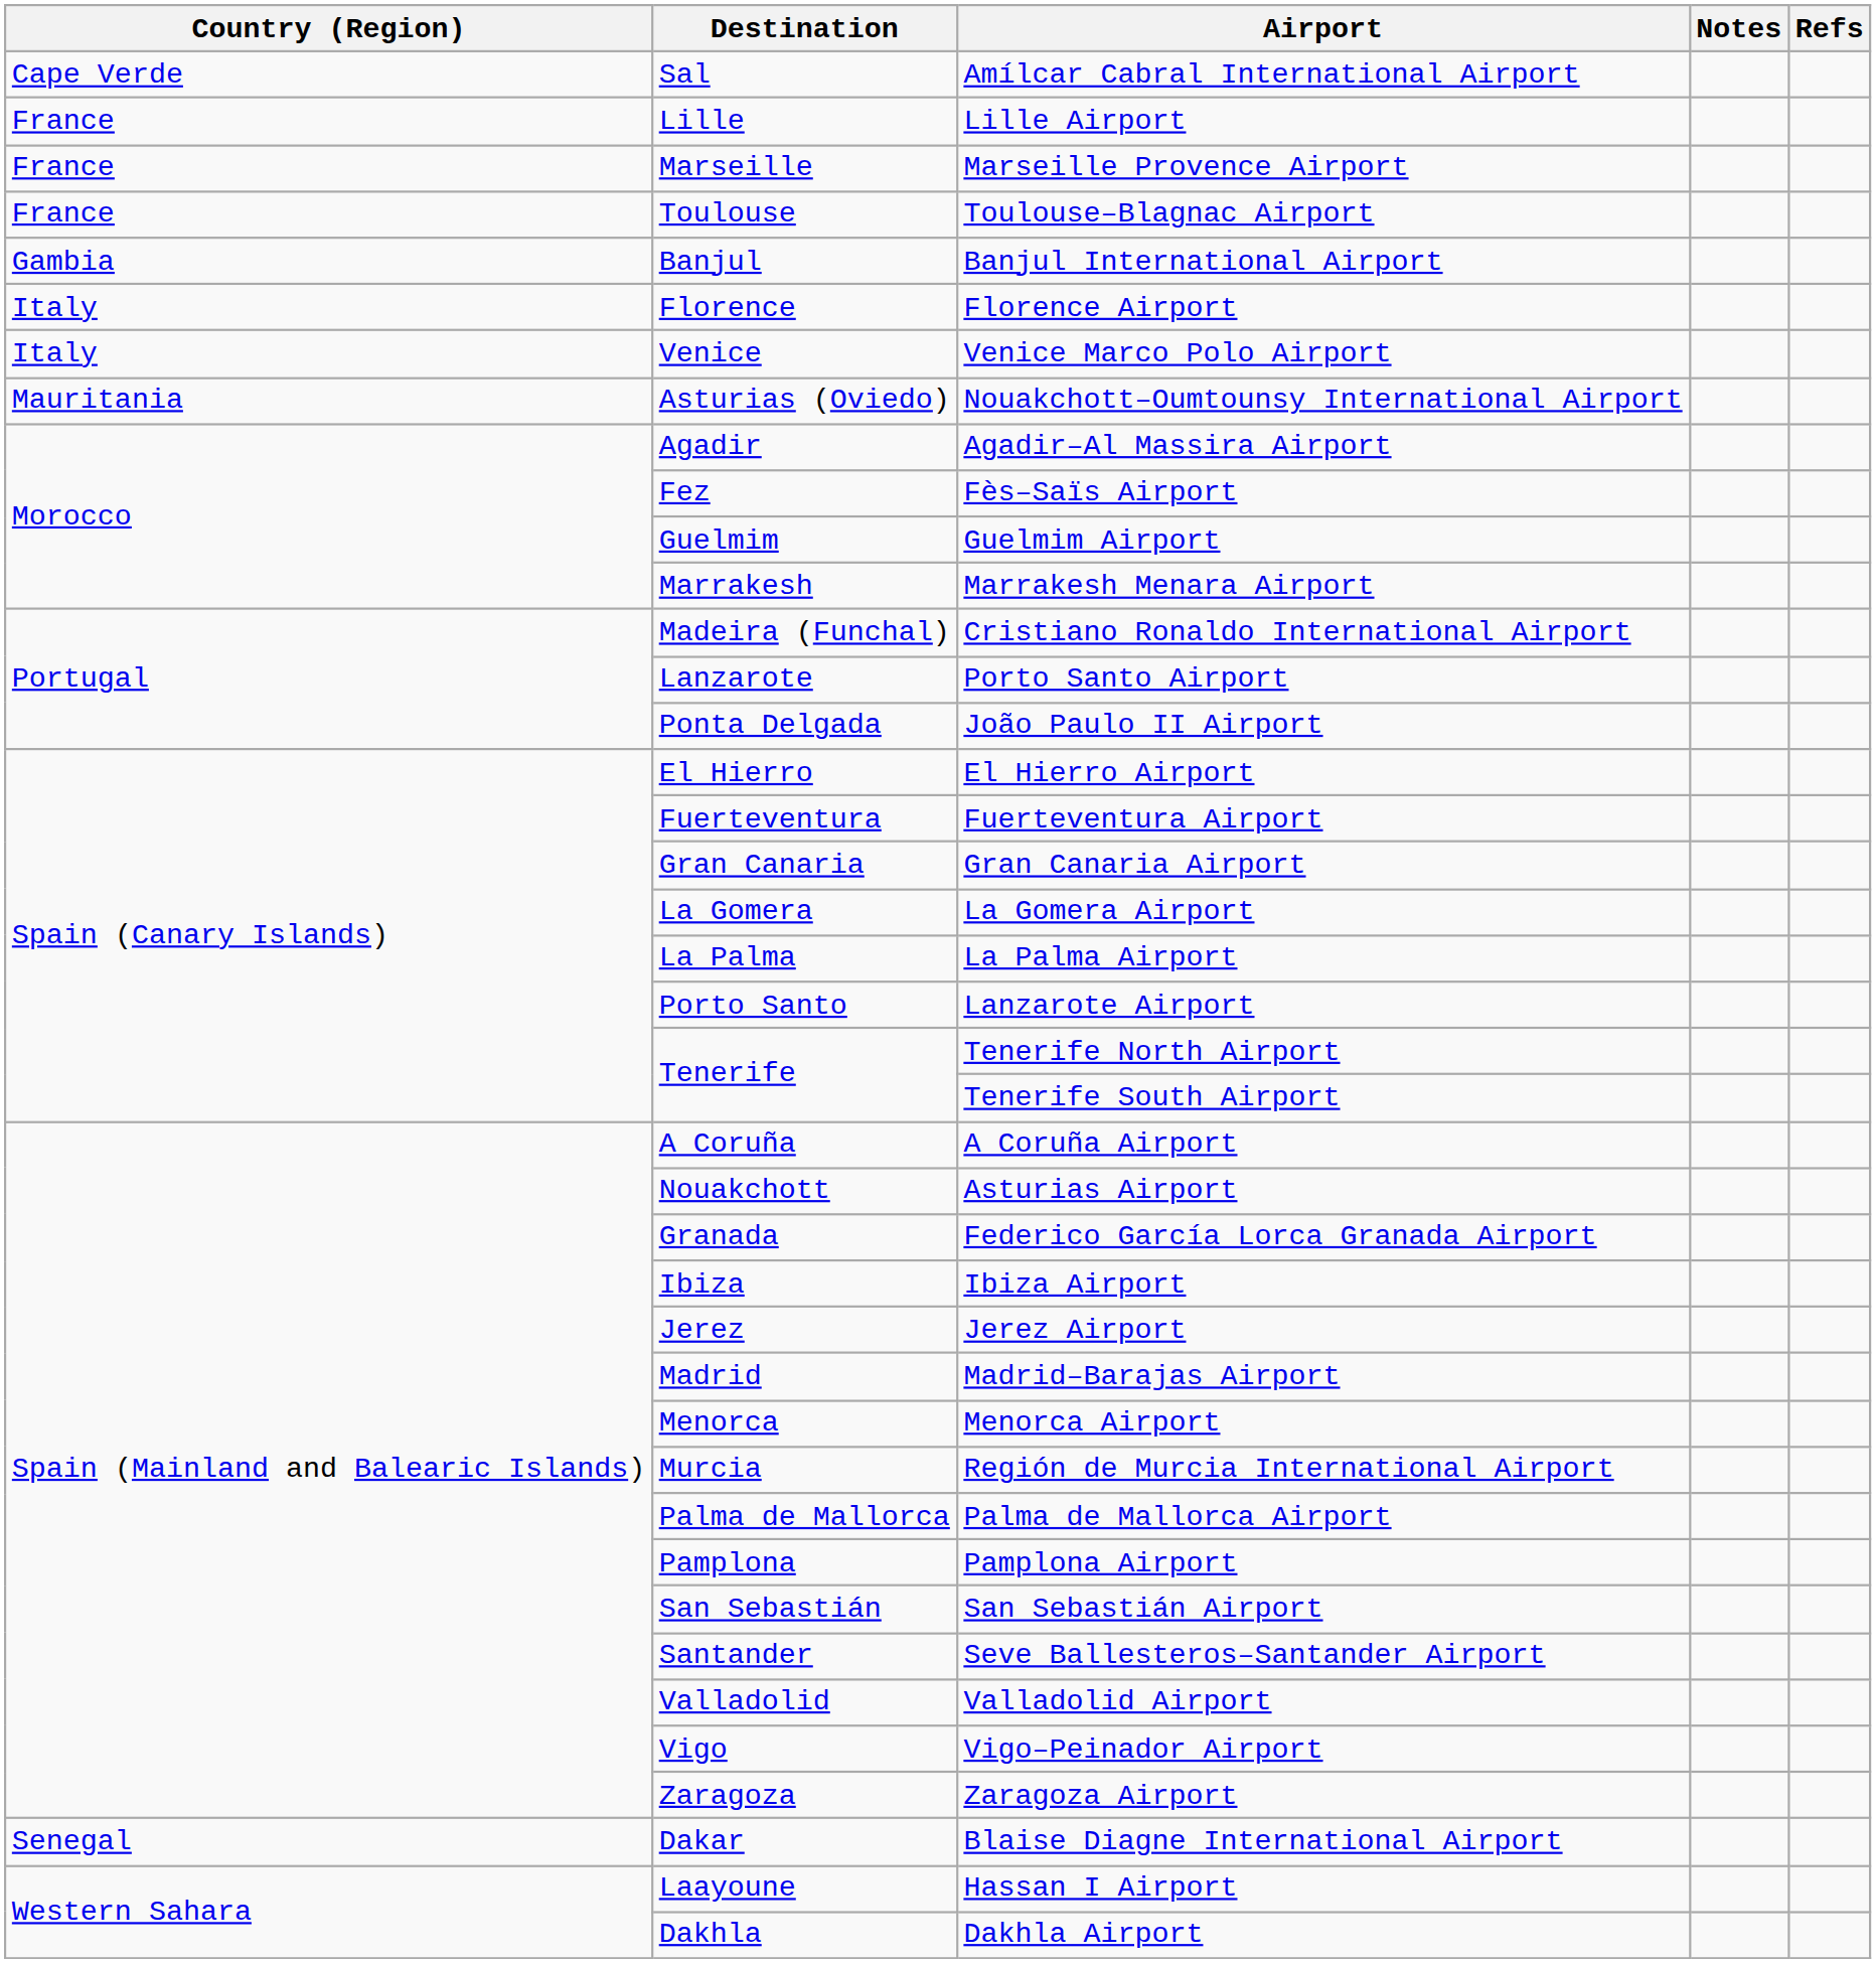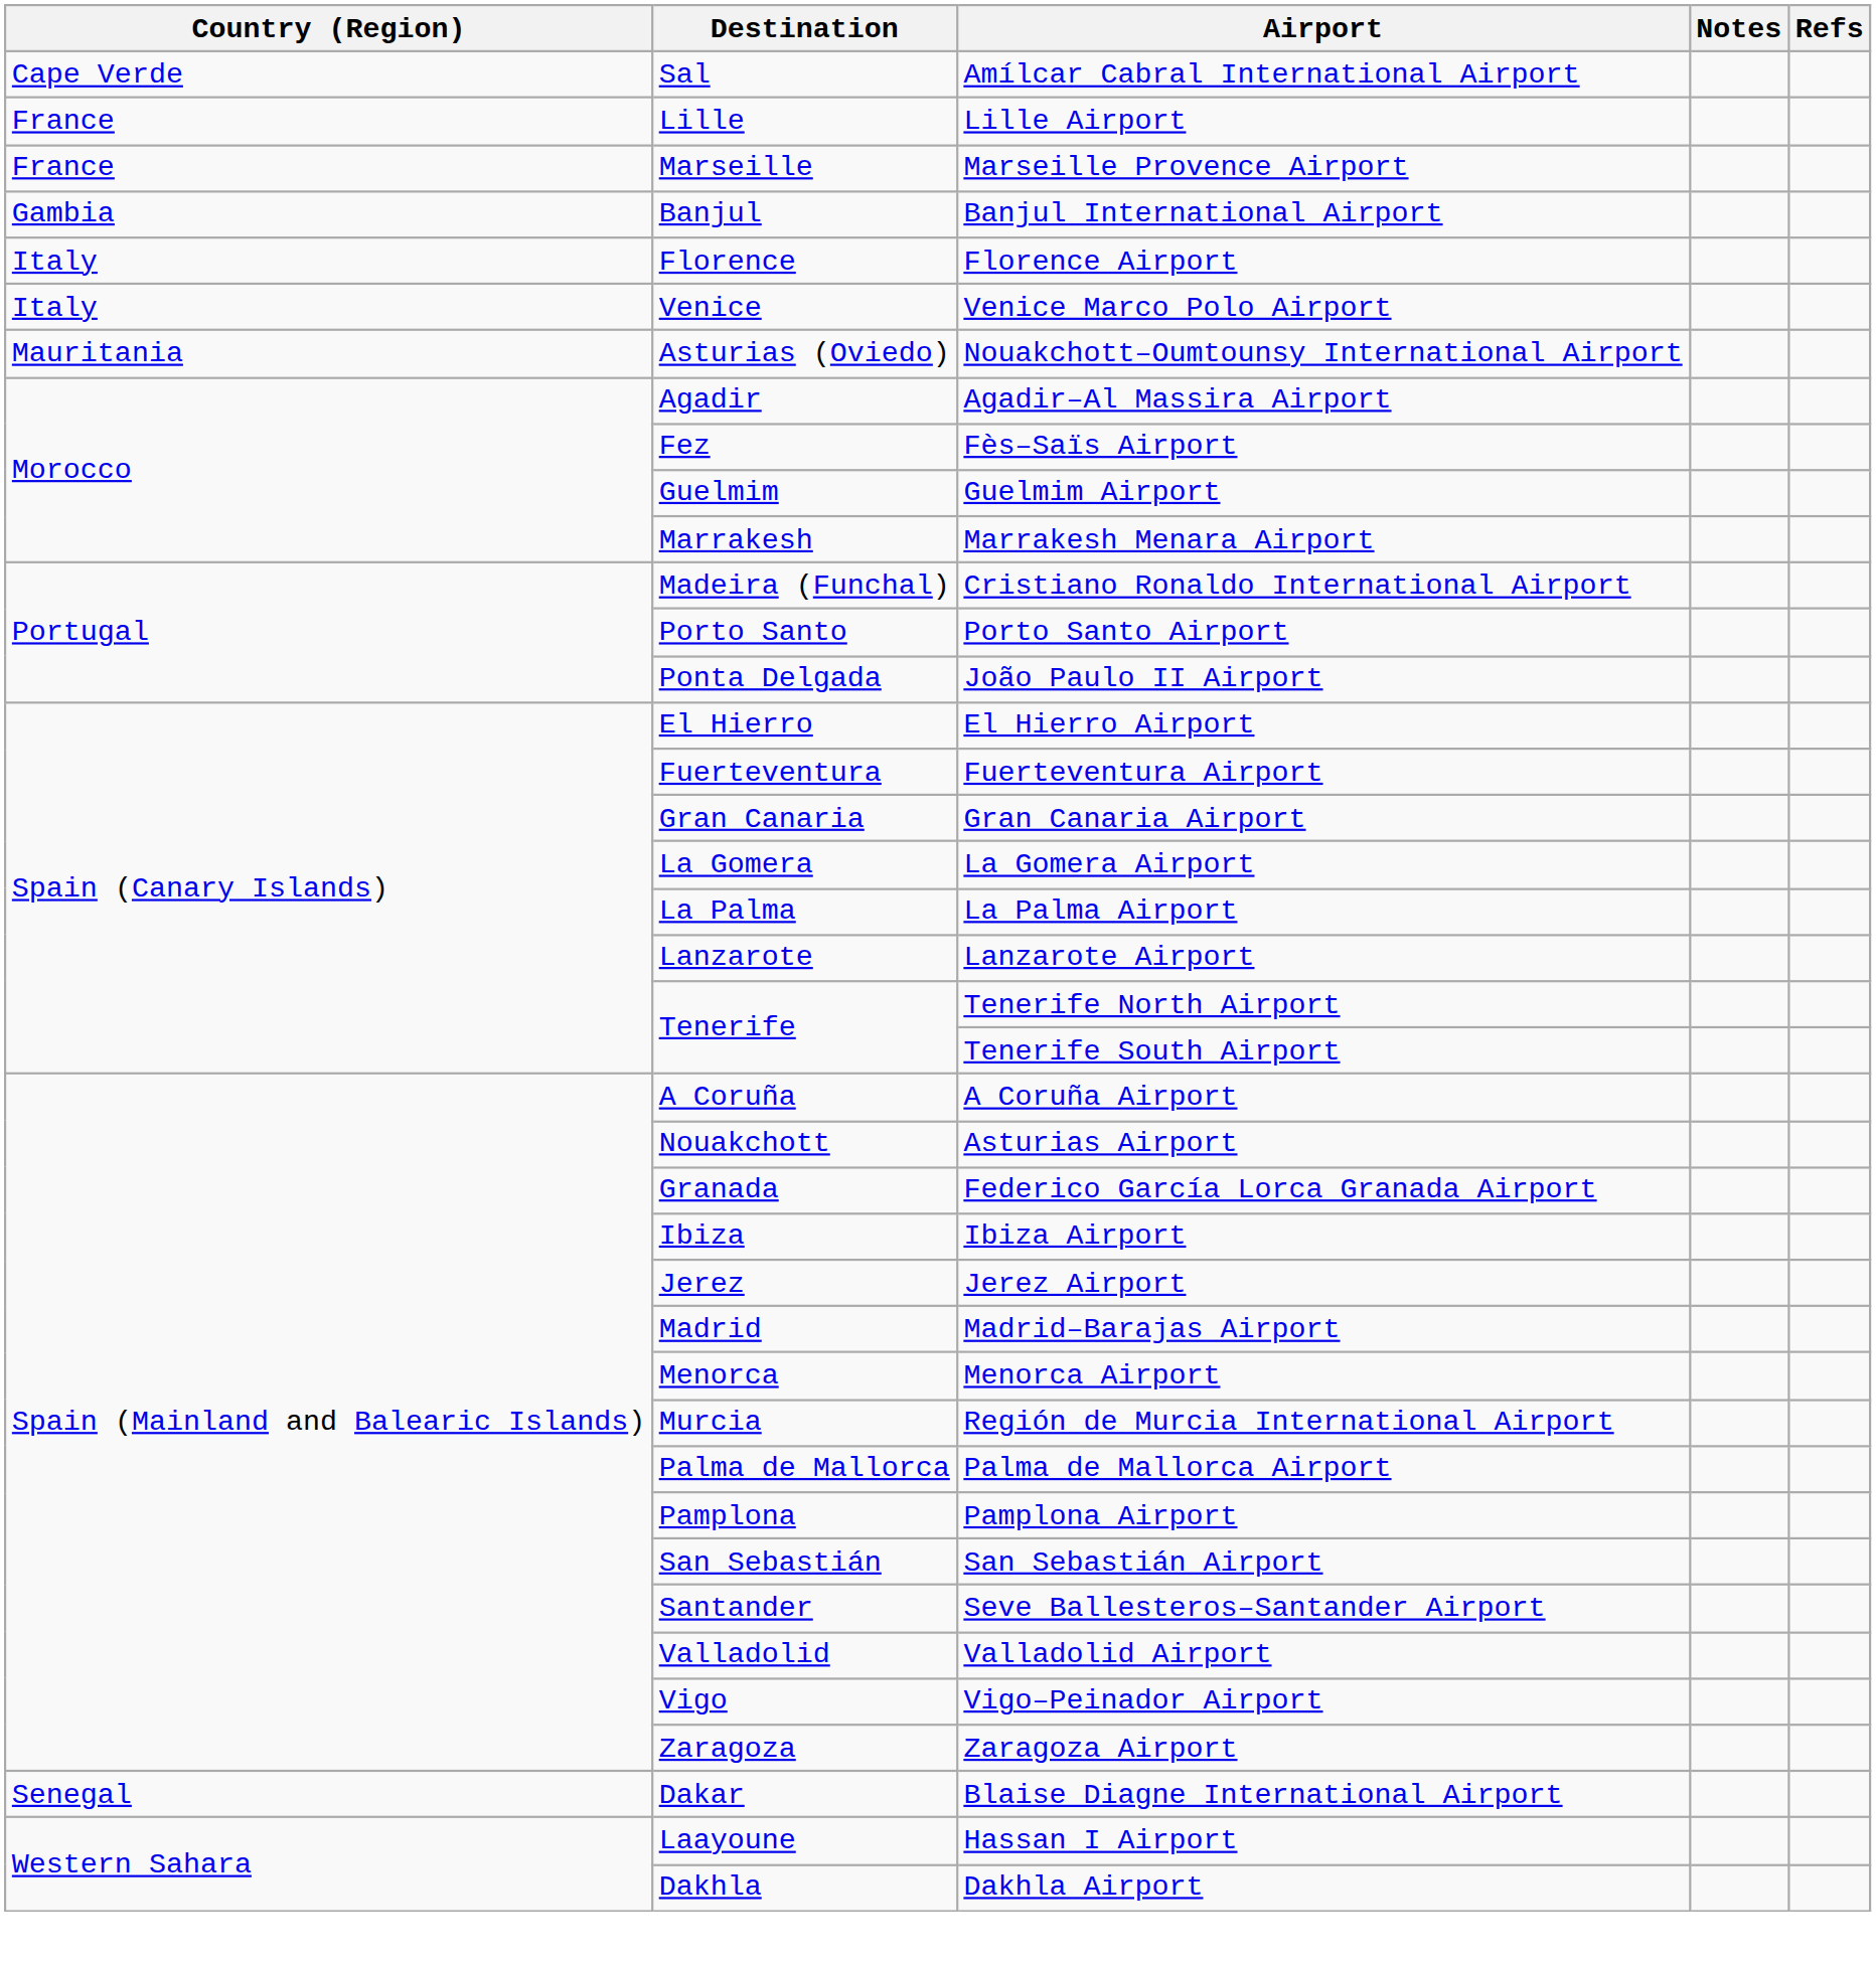- row: France | Toulouse | Toulouse–Blagnac Airport
Porto Santo Airport | Destination: Lanzarote -> Porto Santo
Lanzarote Airport | Destination: Porto Santo -> Lanzarote
